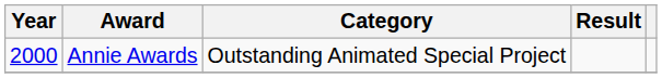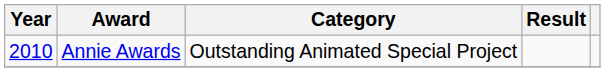Annie Awards | Year: 2000 -> 2010
